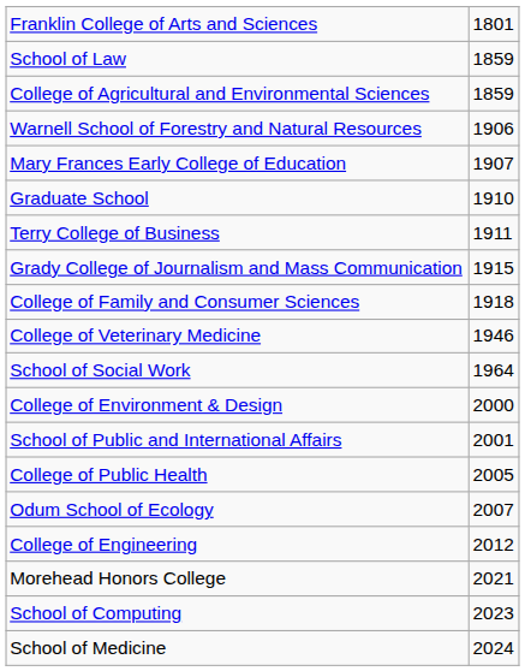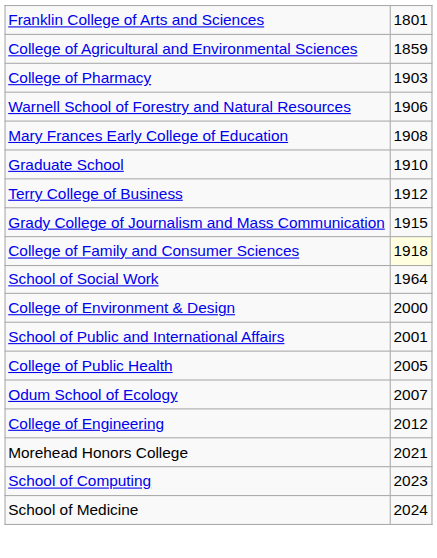- row: School of Law | 1859
+ row: College of Pharmacy | 1903
Mary Frances Early College of Education | column 2: 1907 -> 1908
Terry College of Business | column 2: 1911 -> 1912
College of Family and Consumer Sciences | column 2: no background -> lightyellow background
- row: College of Veterinary Medicine | 1946
